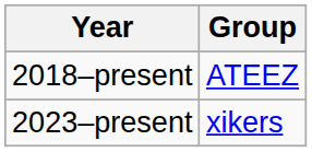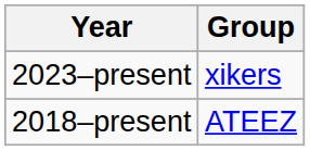rows swapped: 2018–present <-> 2023–present
